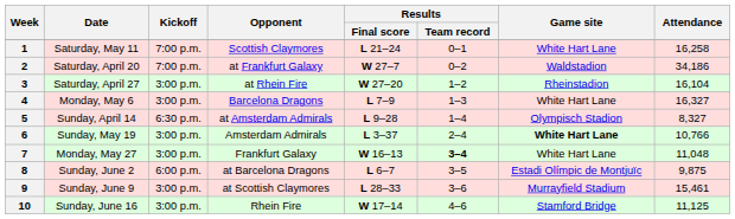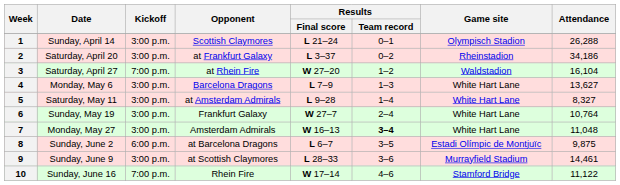1 | Date: Saturday, May 11 -> Sunday, April 14
1 | Kickoff: 7:00 p.m. -> 3:00 p.m.
1 | Game site: White Hart Lane -> Olympisch Stadion
1 | Attendance: 16,258 -> 26,288
2 | Kickoff: 7:00 p.m. -> 3:00 p.m.
2 | Results / Final score: W 27–7 -> L 3–37
2 | Game site: Waldstadion -> Rheinstadion
3 | Kickoff: 3:00 p.m. -> 7:00 p.m.
3 | Game site: Rheinstadion -> Waldstadion
4 | Attendance: 16,327 -> 13,627
5 | Date: Sunday, April 14 -> Saturday, May 11
5 | Kickoff: 6:30 p.m. -> 3:00 p.m.
5 | Game site: Olympisch Stadion -> White Hart Lane
6 | Opponent: Amsterdam Admirals -> Frankfurt Galaxy
6 | Results / Final score: L 3–37 -> W 27–7
6 | Game site: bold -> normal
6 | Attendance: 10,766 -> 10,764
7 | Opponent: Frankfurt Galaxy -> Amsterdam Admirals
9 | Attendance: 15,461 -> 14,461
10 | Kickoff: 3:00 p.m. -> 7:00 p.m.
10 | Attendance: 11,125 -> 11,122
